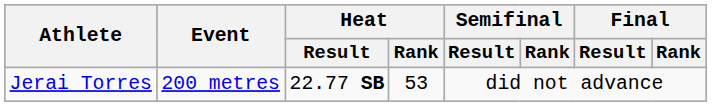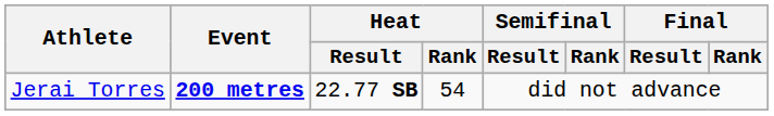Jerai Torres | Event: normal -> bold
Jerai Torres | Heat / Rank: 53 -> 54
